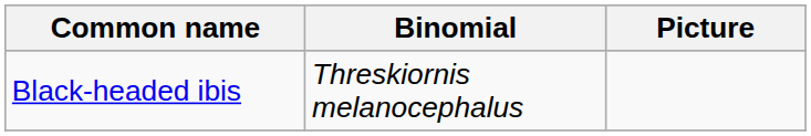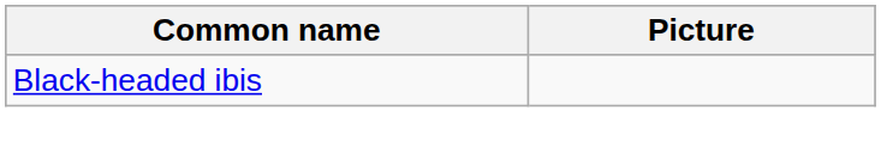- column: Binomial | Threskiornis melanocephalus
